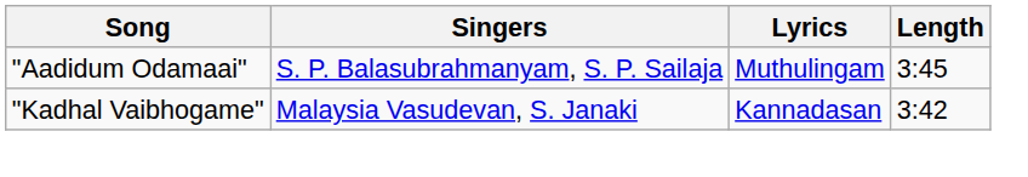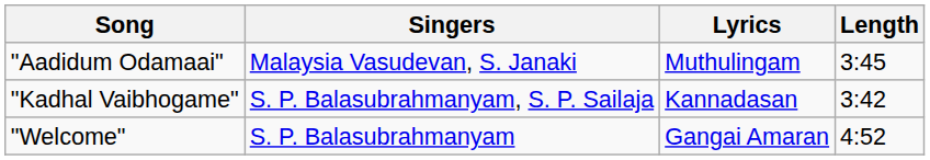"Aadidum Odamaai" | Singers: S. P. Balasubrahmanyam, S. P. Sailaja -> Malaysia Vasudevan, S. Janaki
"Kadhal Vaibhogame" | Singers: Malaysia Vasudevan, S. Janaki -> S. P. Balasubrahmanyam, S. P. Sailaja
+ row: "Welcome" | S. P. Balasubrahmanyam | Gangai Amaran | 4:52
